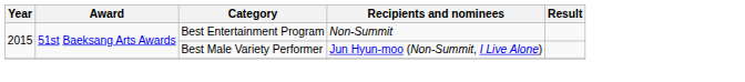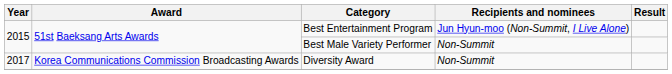Best Entertainment Program | Recipients and nominees: Non-Summit -> Jun Hyun-moo (Non-Summit, I Live Alone)
Best Male Variety Performer | Recipients and nominees: Jun Hyun-moo (Non-Summit, I Live Alone) -> Non-Summit
+ row: 2017 | Korea Communications Commission Broadcasting Awards | Diversity Award | Non-Summit
